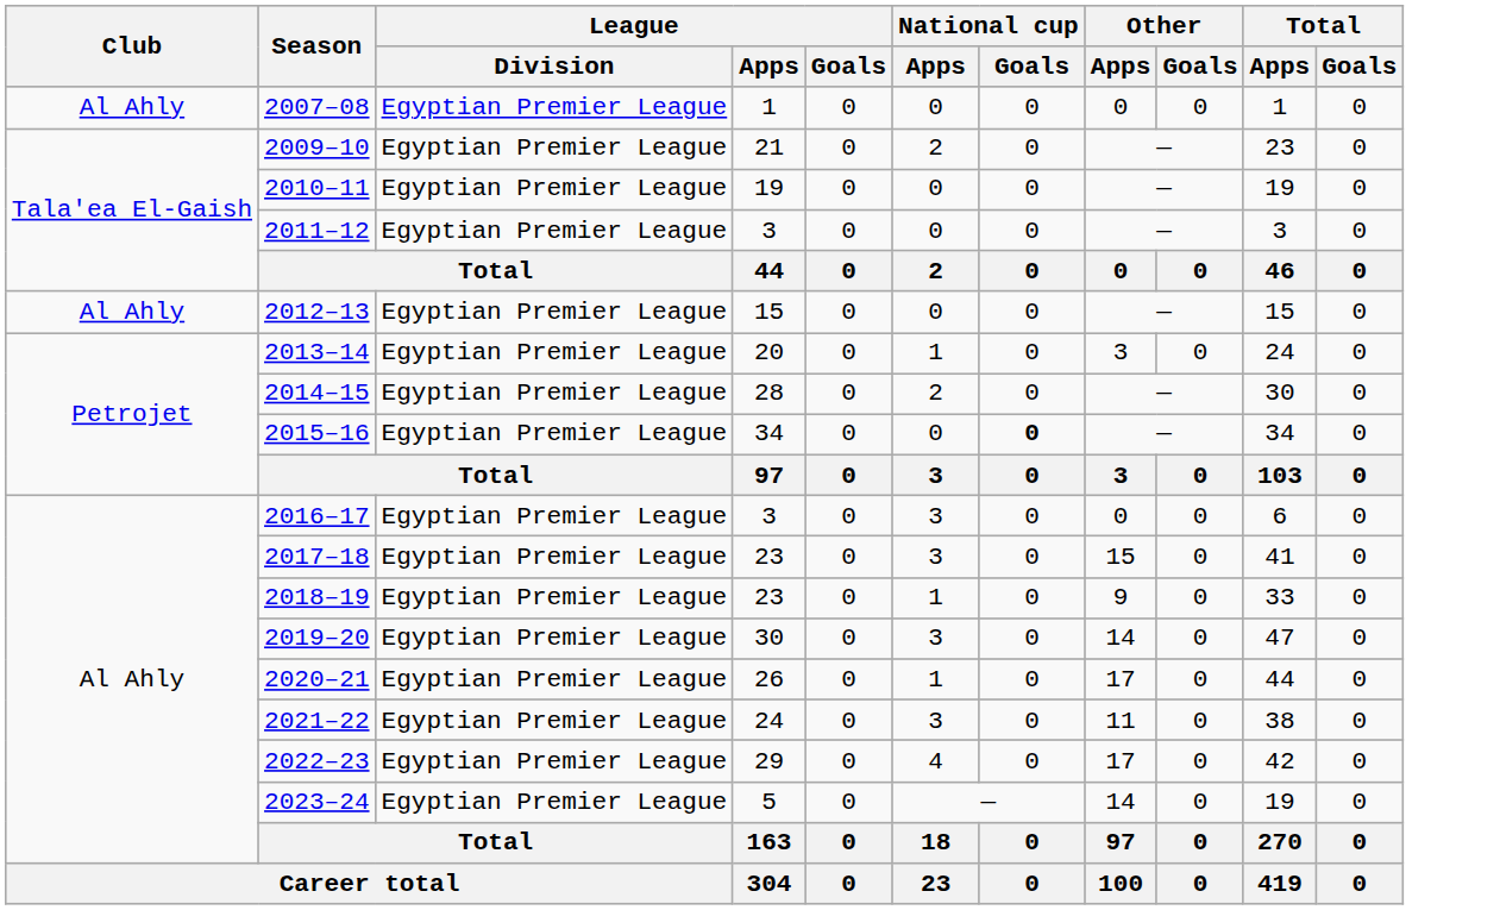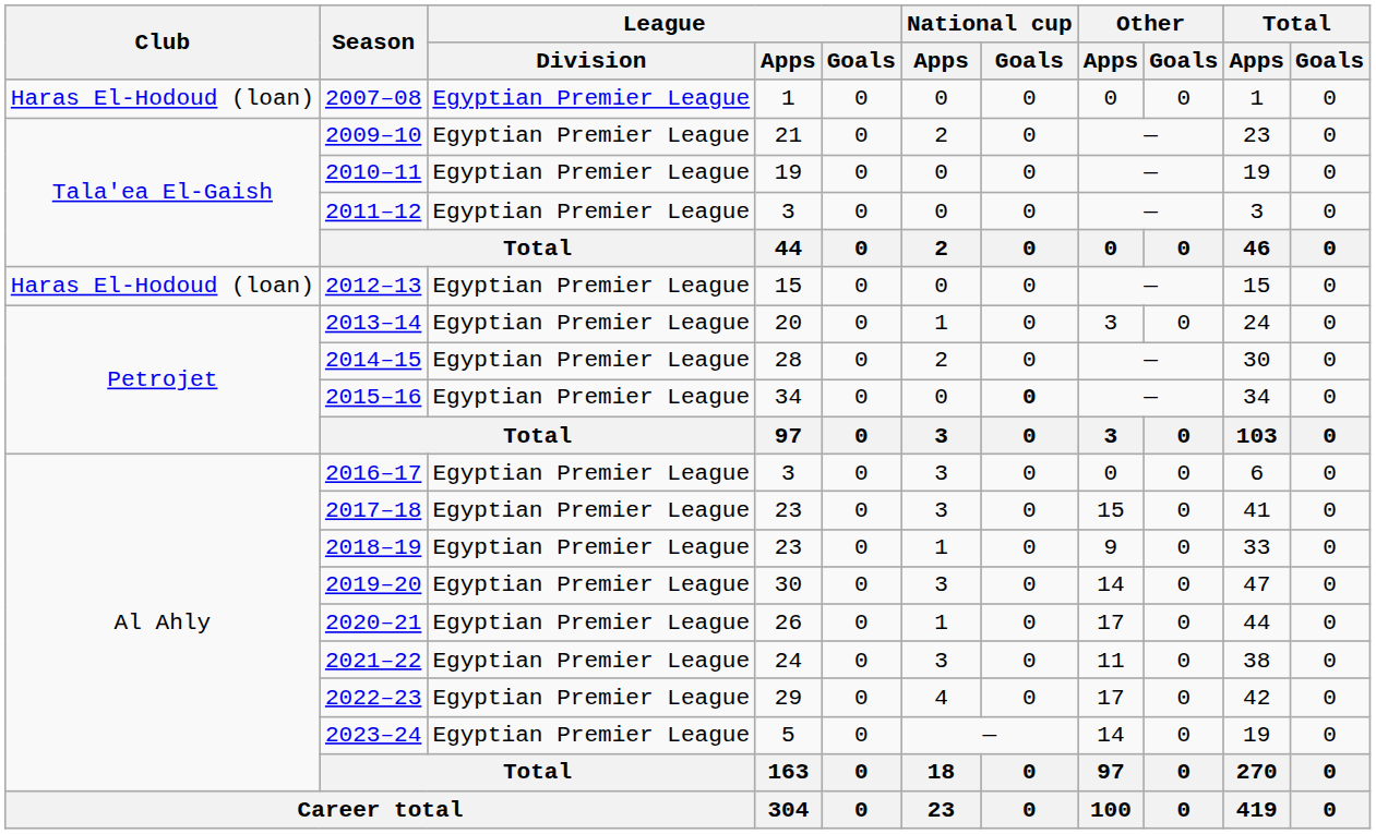2007–08 | Club: Al Ahly -> Haras El-Hodoud (loan)
2012–13 | Club: Al Ahly -> Haras El-Hodoud (loan)
